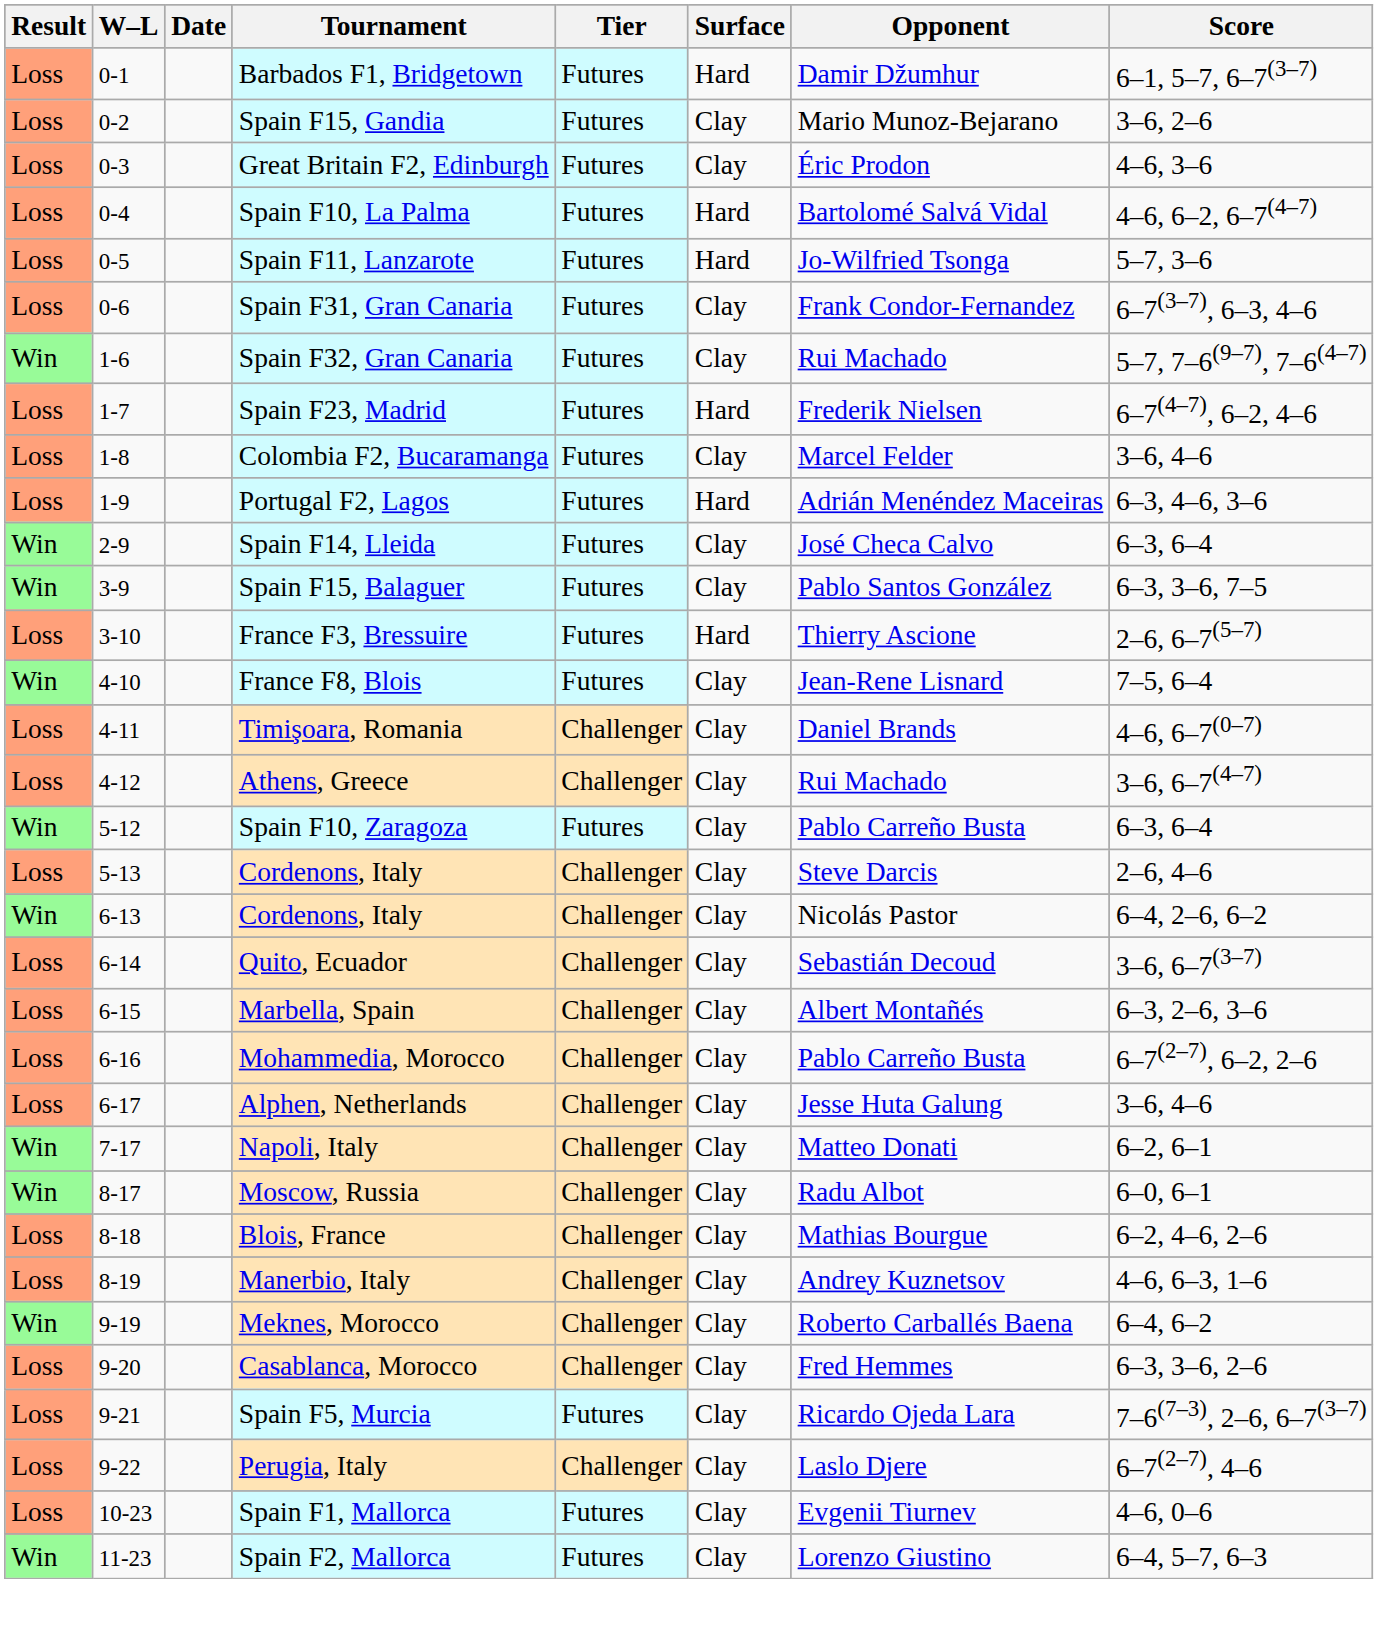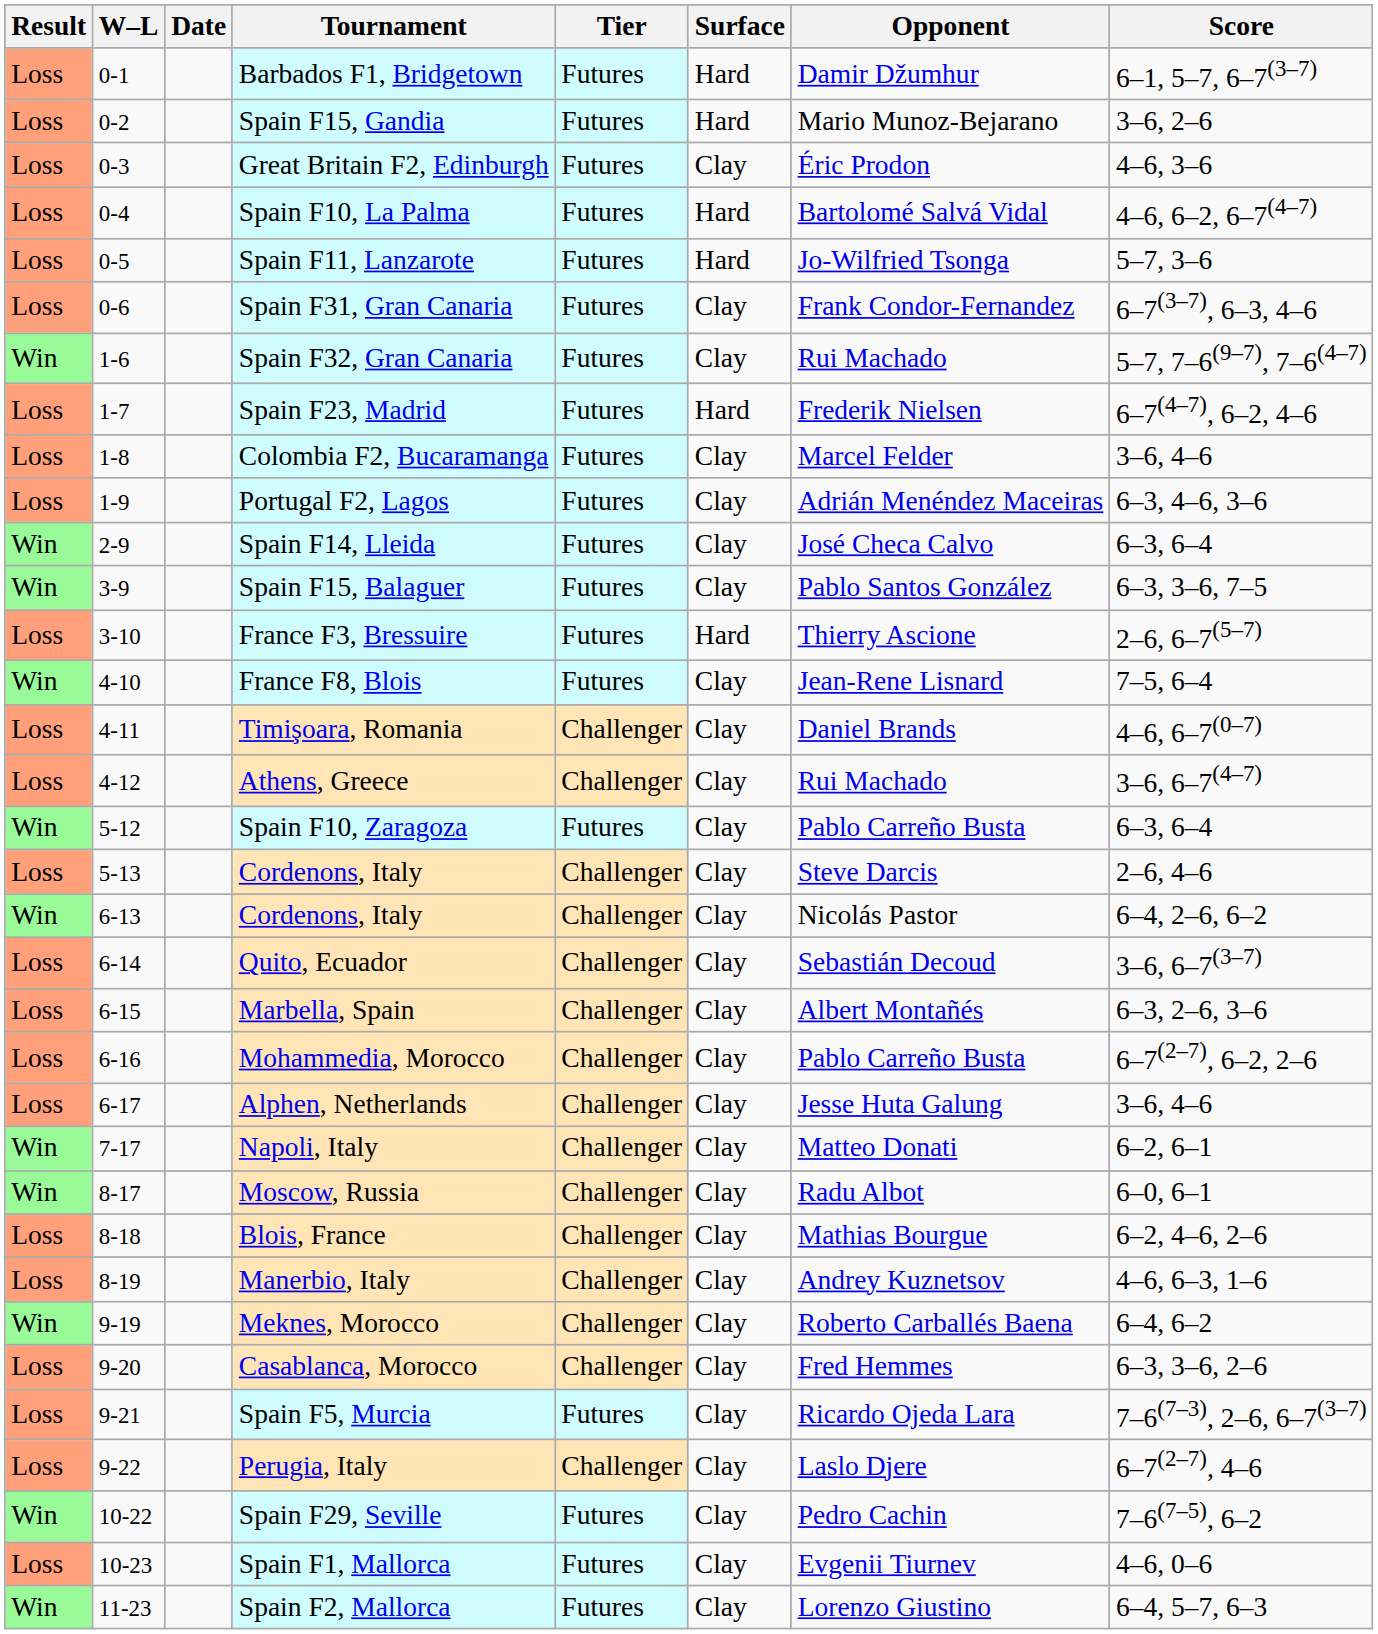Spain F15, Gandia | Surface: Clay -> Hard
Portugal F2, Lagos | Surface: Hard -> Clay
+ row: Win | 10-22 | Spain F29, Seville | Futures | Clay | Pedro Cachin | 7–6(7–5), 6–2
